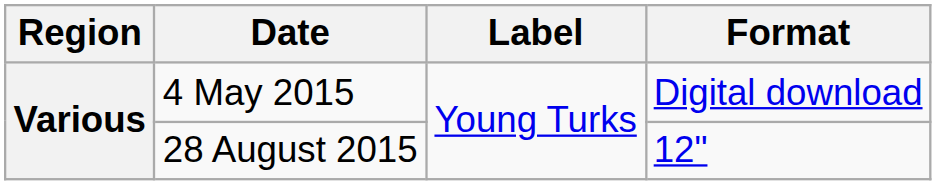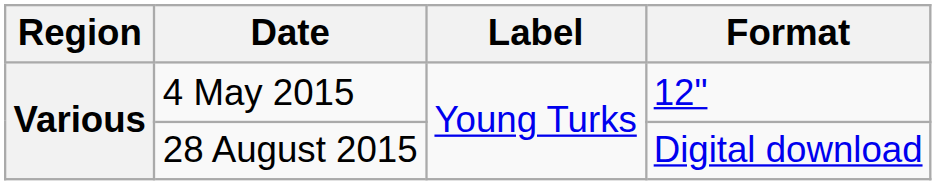4 May 2015 | Format: Digital download -> 12"
28 August 2015 | Format: 12" -> Digital download
